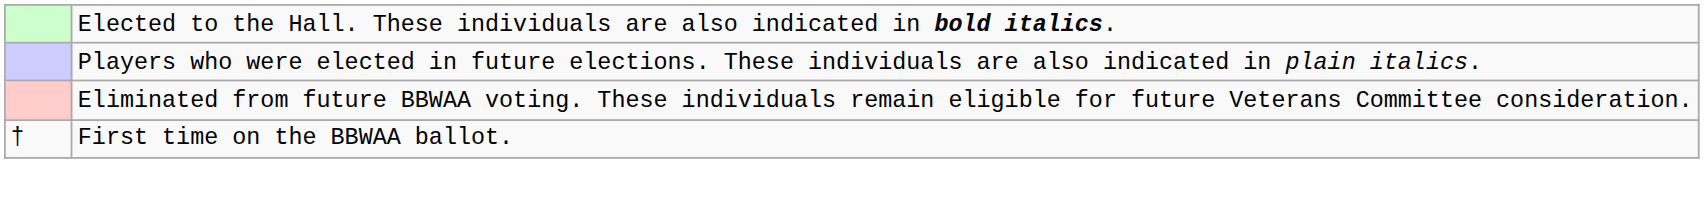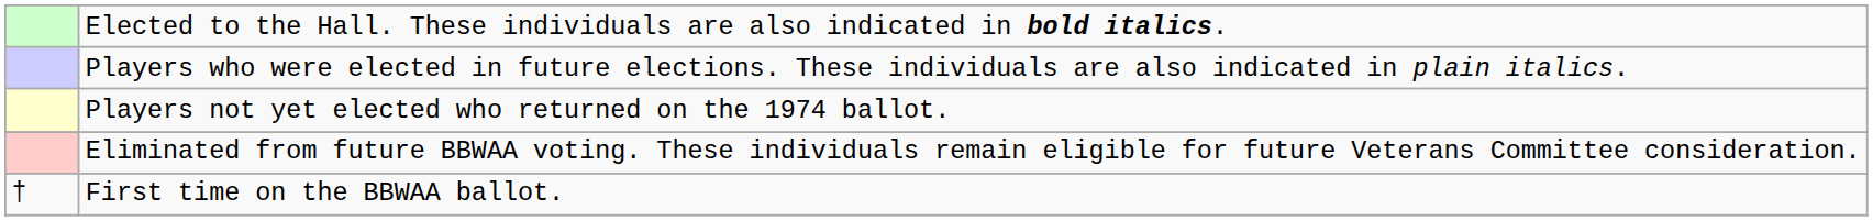+ row: Players not yet elected who returned on the 1974 ballot.
